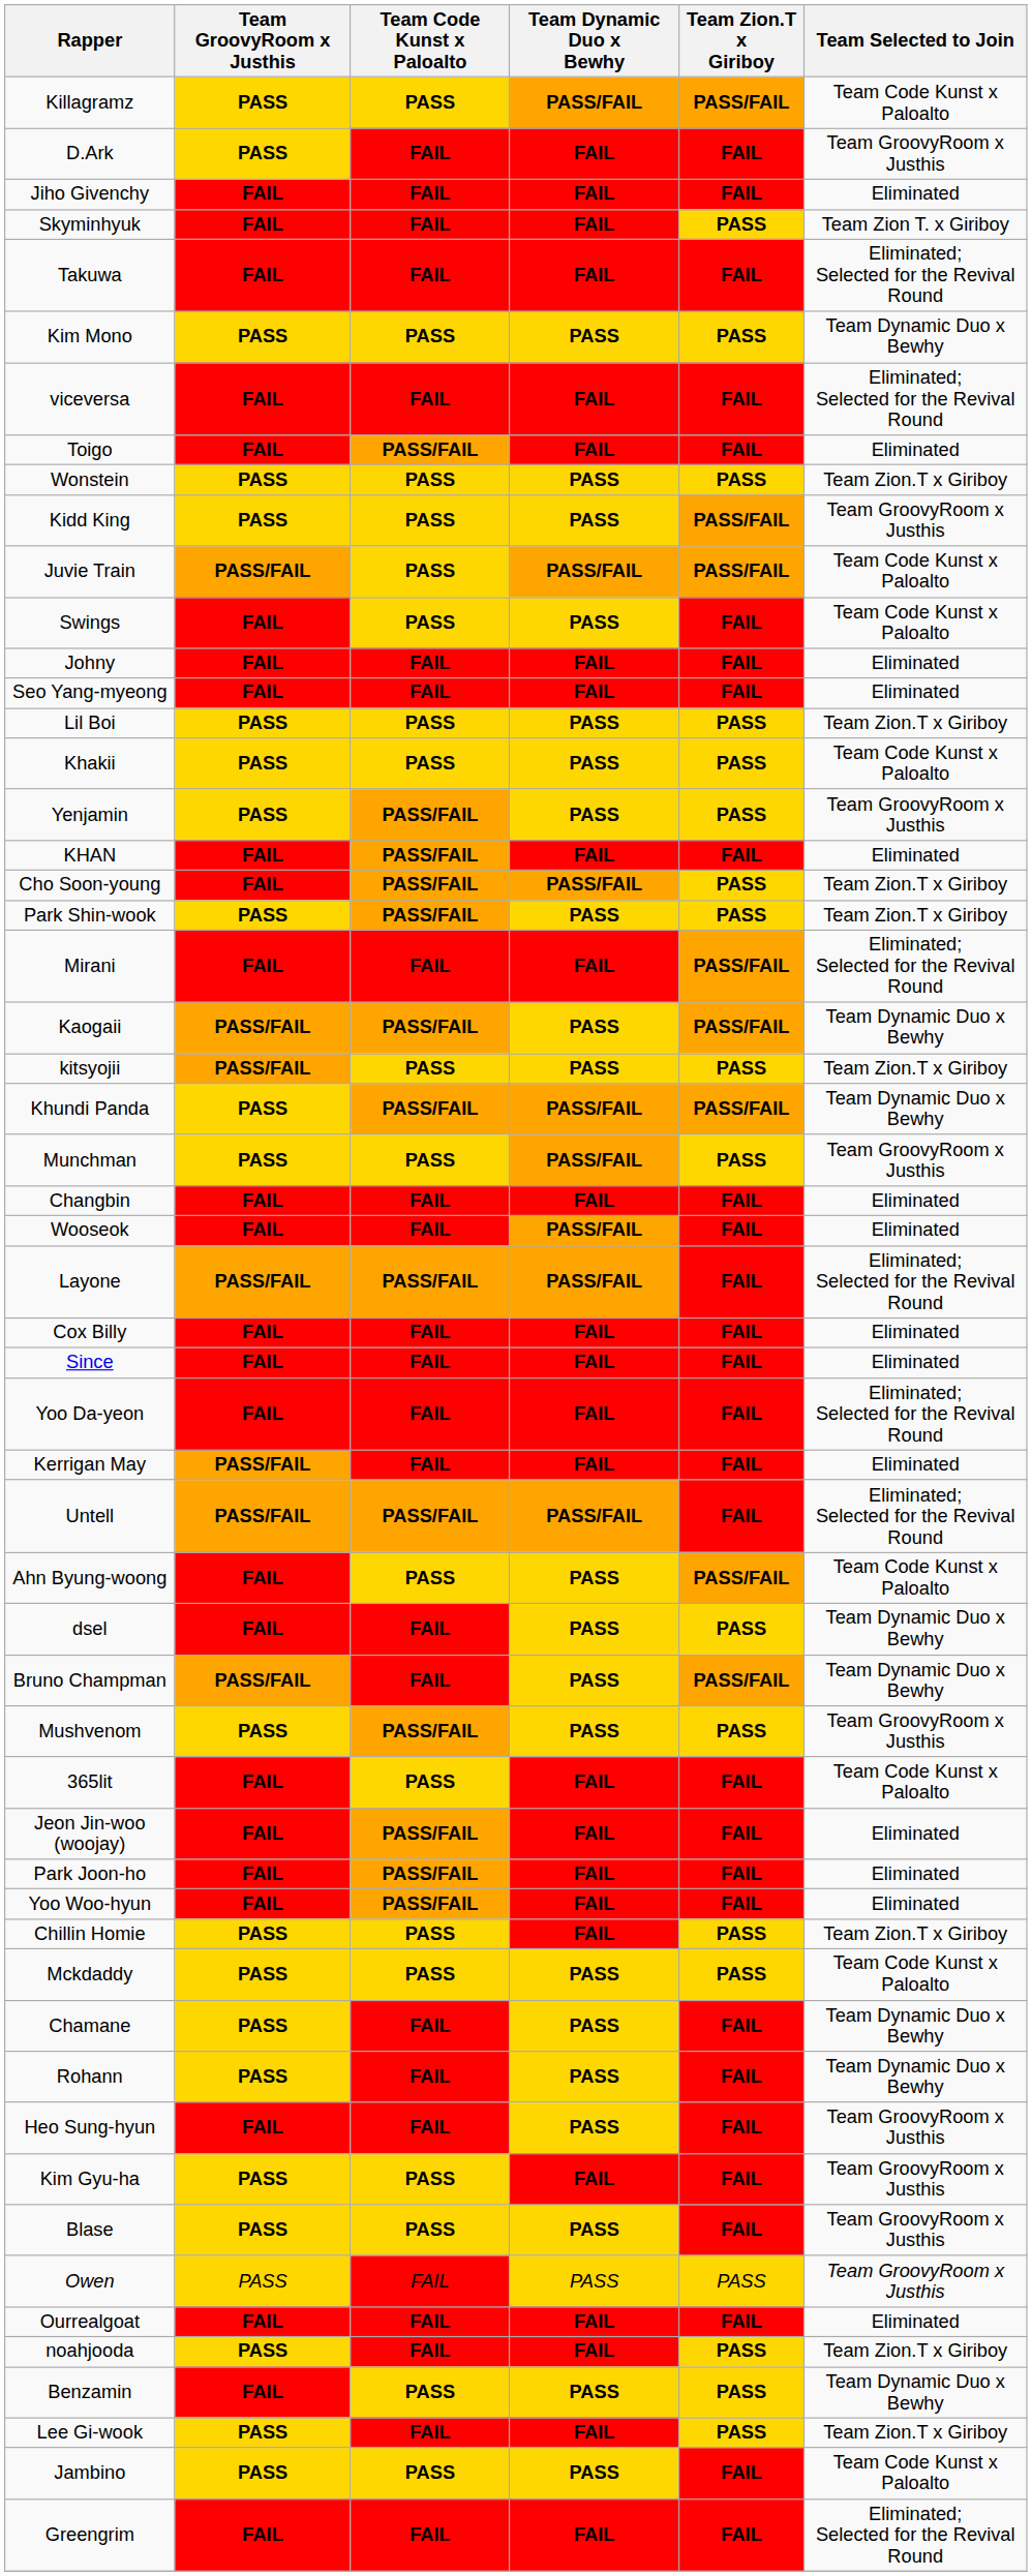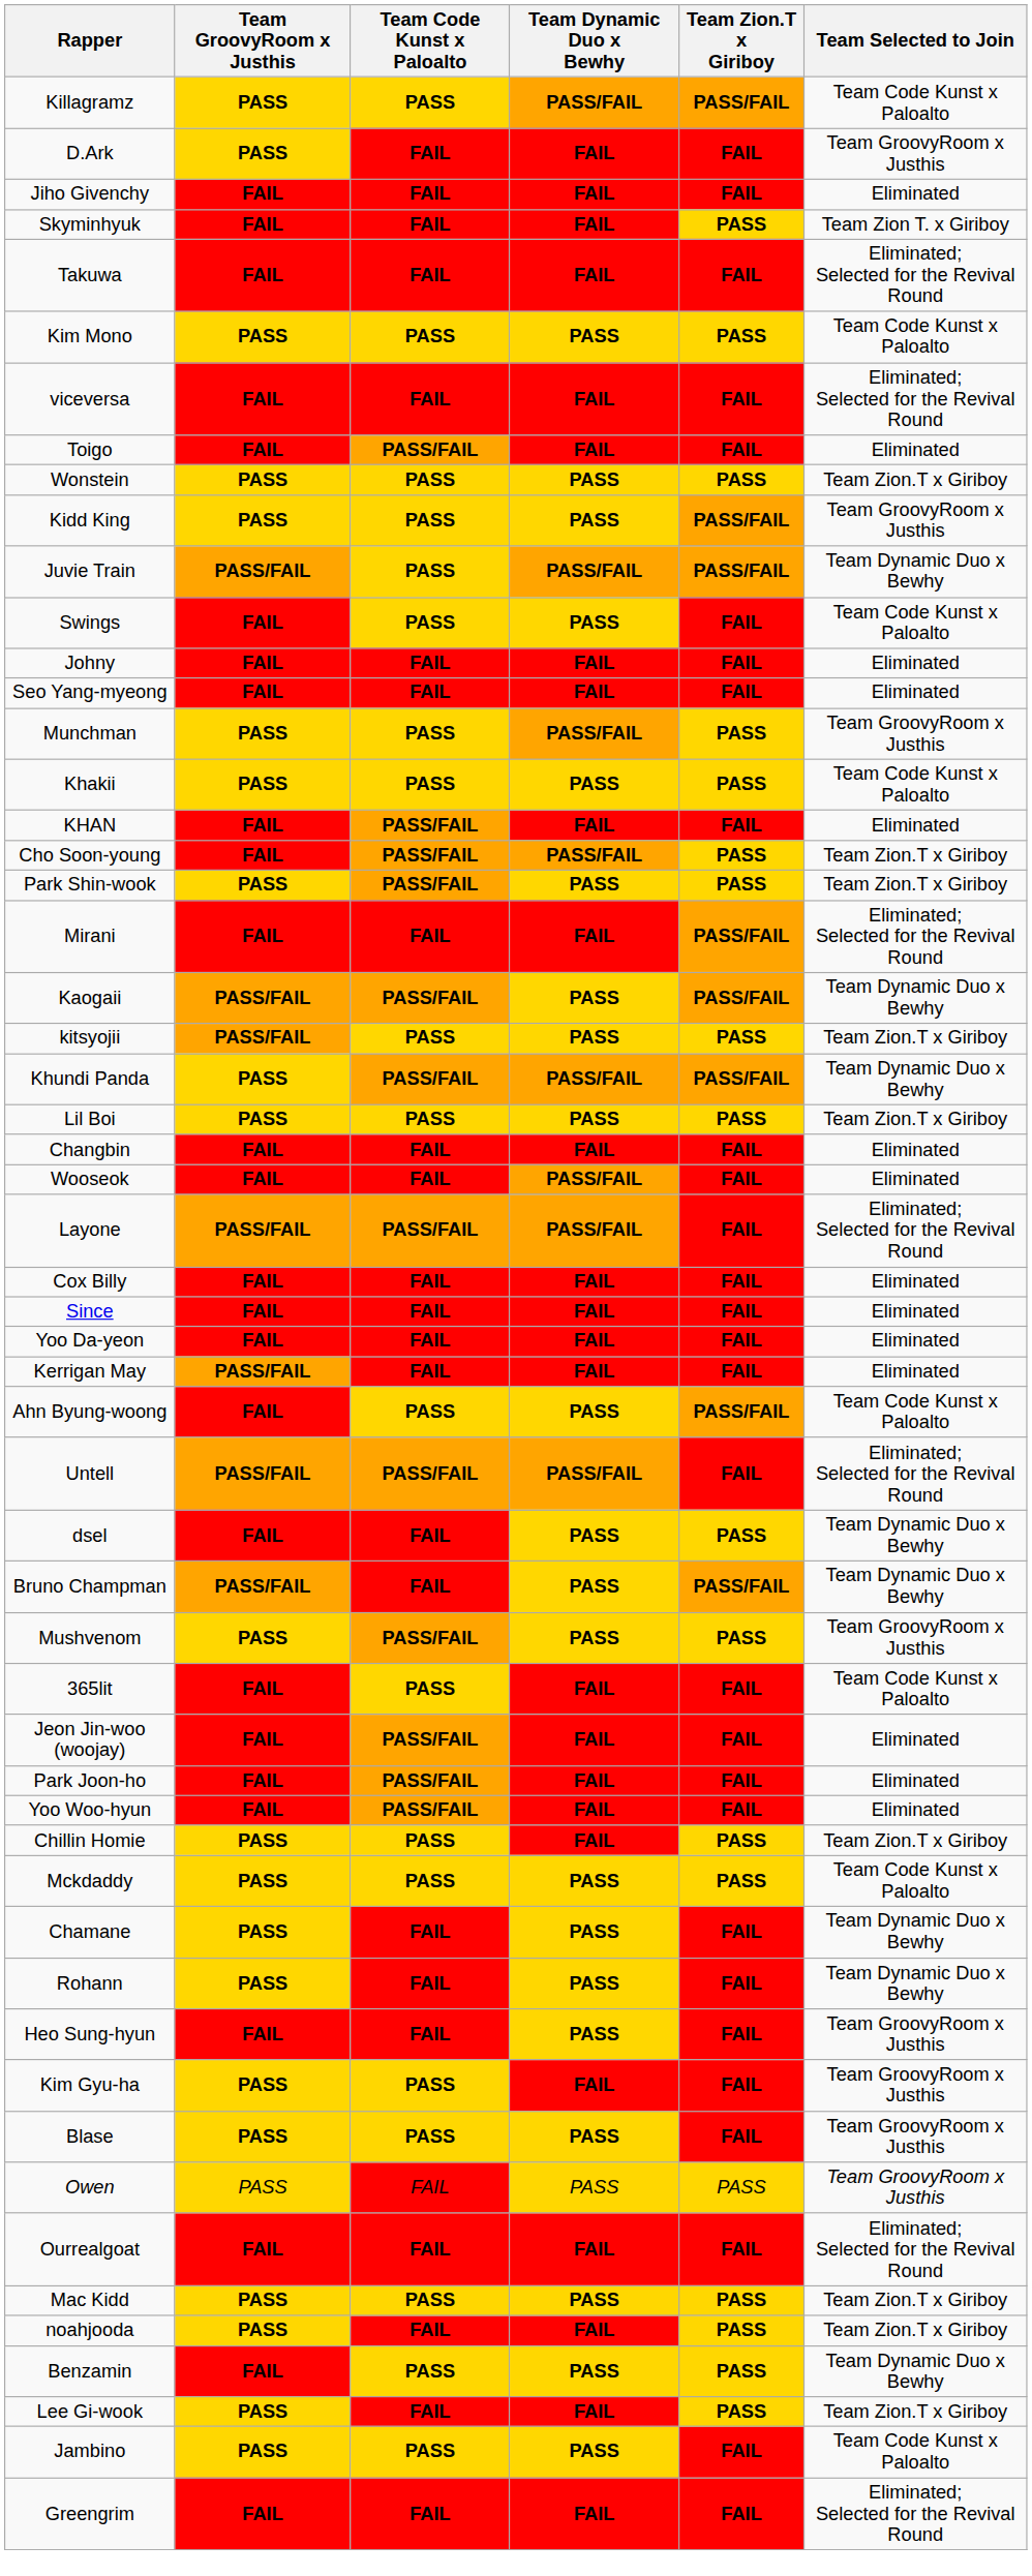Kim Mono | Team Selected to Join: Team Dynamic Duo x Bewhy -> Team Code Kunst x Paloalto
Juvie Train | Team Selected to Join: Team Code Kunst x Paloalto -> Team Dynamic Duo x Bewhy
rows swapped: Lil Boi <-> Munchman
- row: Yenjamin | PASS | PASS/FAIL | PASS | PASS | Team GroovyRoom x Justhis
Yoo Da-yeon | Team Selected to Join: Eliminated; Selected for the Revival Round -> Eliminated
rows swapped: Untell <-> Ahn Byung-woong
Ourrealgoat | Team Selected to Join: Eliminated -> Eliminated; Selected for the Revival Round
+ row: Mac Kidd | PASS | PASS | PASS | PASS | Team Zion.T x Giriboy
